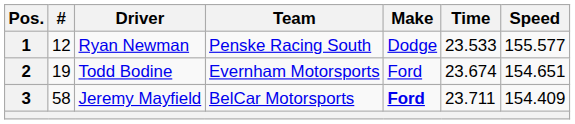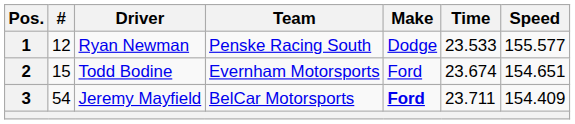2 | #: 19 -> 15
3 | #: 58 -> 54
